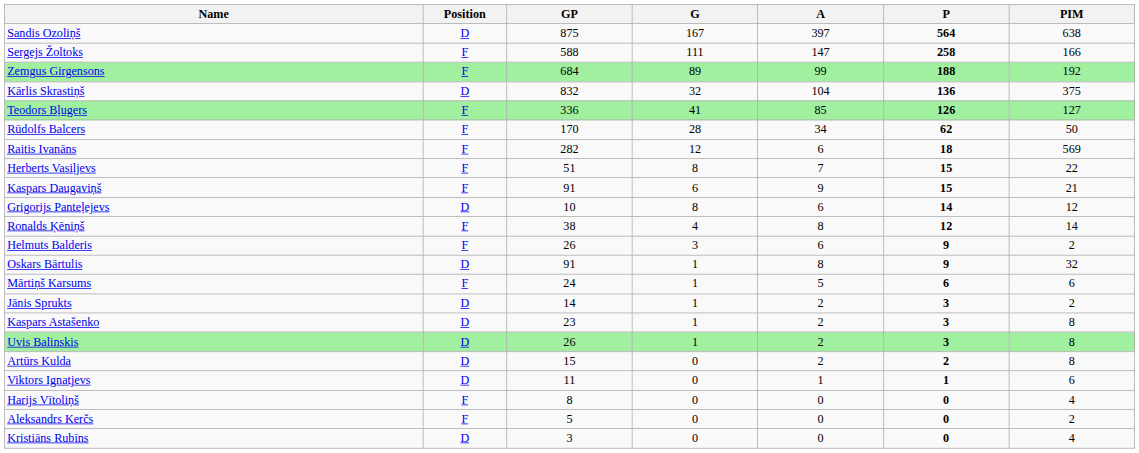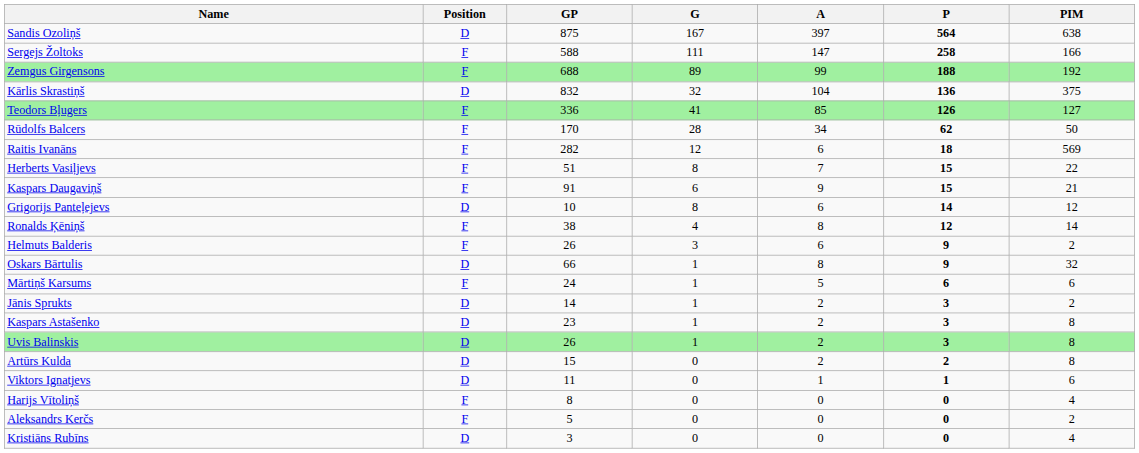Zemgus Girgensons | GP: 684 -> 688
Oskars Bārtulis | GP: 91 -> 66
